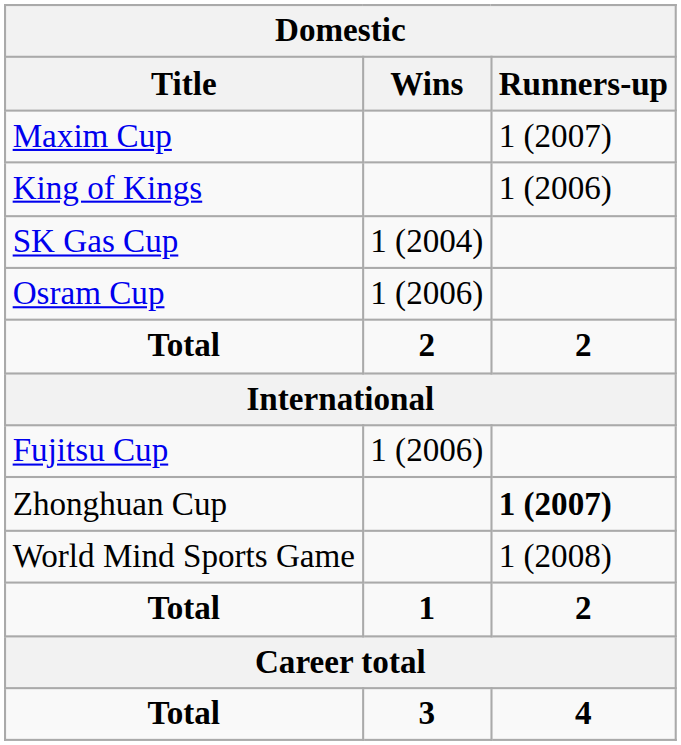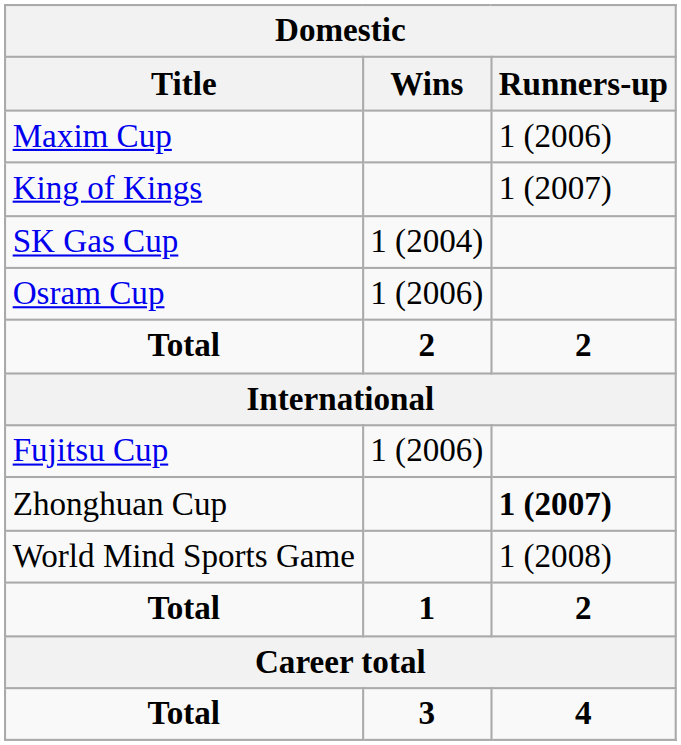Maxim Cup | Runners-up: 1 (2007) -> 1 (2006)
King of Kings | Runners-up: 1 (2006) -> 1 (2007)
